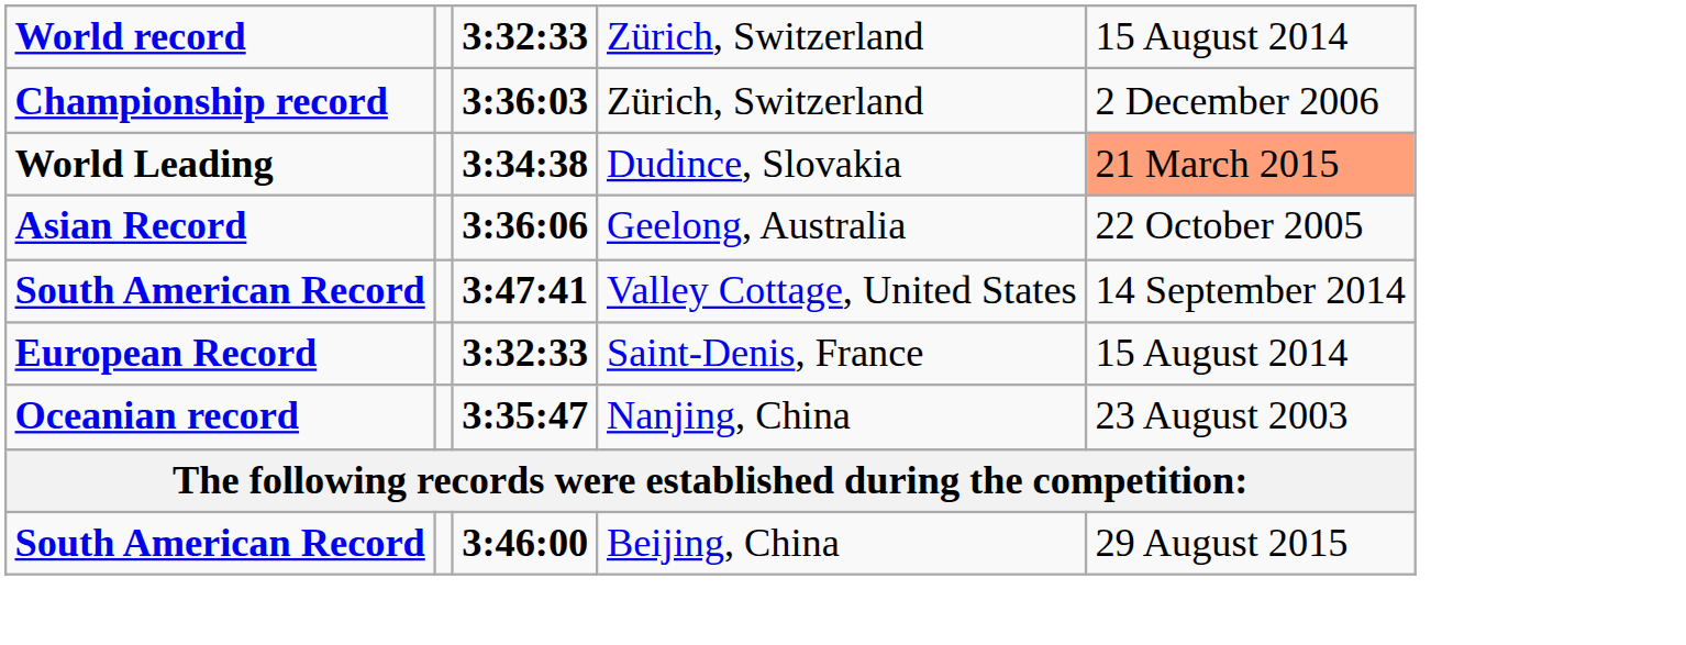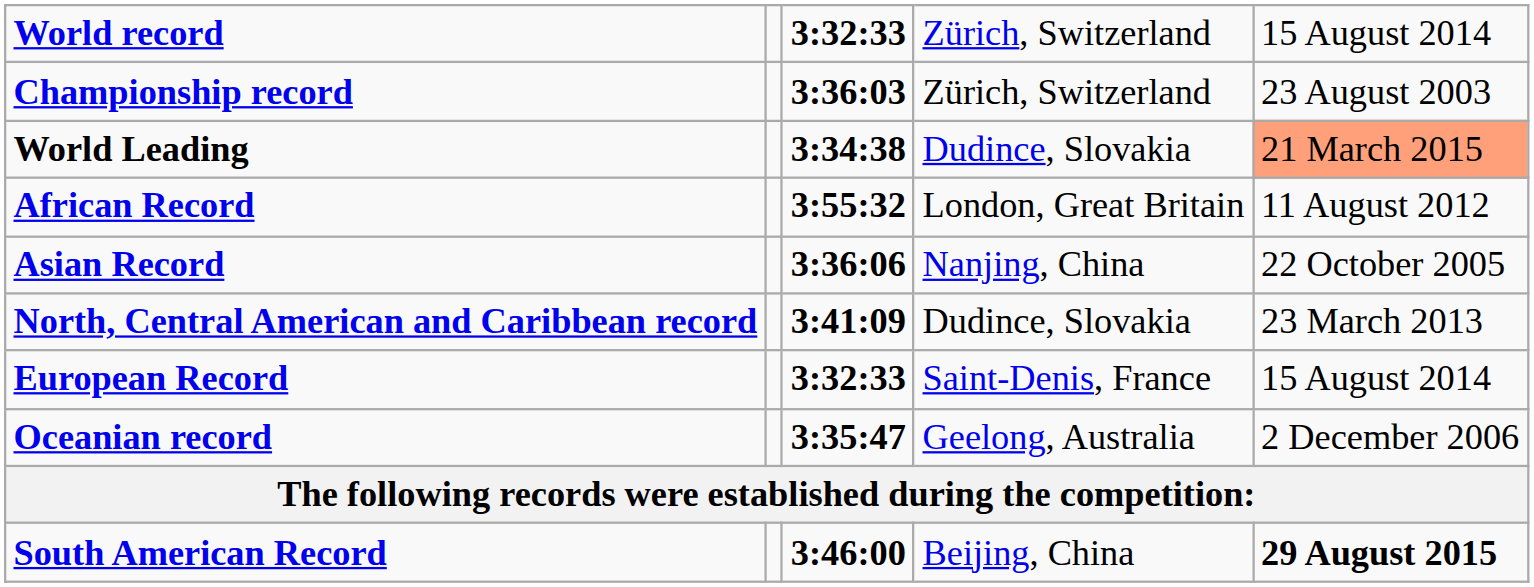3:36:03 | column 5: 2 December 2006 -> 23 August 2003
+ row: African Record | 3:55:32 | London, Great Britain | 11 August 2012
3:36:06 | column 4: Geelong, Australia -> Nanjing, China
+ row: North, Central American and Caribbean record | 3:41:09 | Dudince, Slovakia | 23 March 2013
- row: South American Record | 3:47:41 | Valley Cottage, United States | 14 September 2014
3:35:47 | column 4: Nanjing, China -> Geelong, Australia
3:35:47 | column 5: 23 August 2003 -> 2 December 2006
3:46:00 | column 5: normal -> bold
